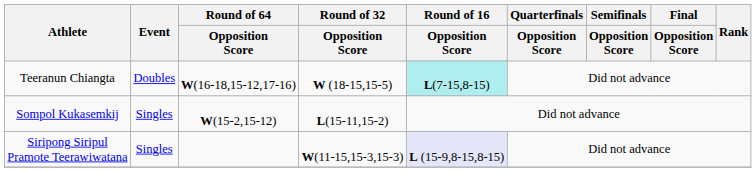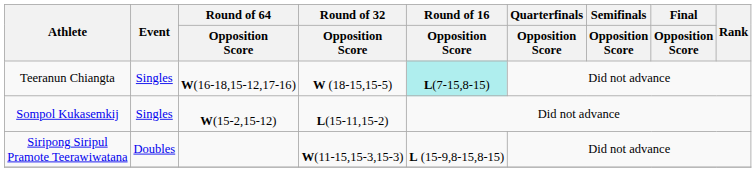Teeranun Chiangta | Event: Doubles -> Singles
Siripong Siripul Pramote Teerawiwatana | Event: Singles -> Doubles
Siripong Siripul Pramote Teerawiwatana | Round of 16 / Opposition Score: lavender background -> no background
